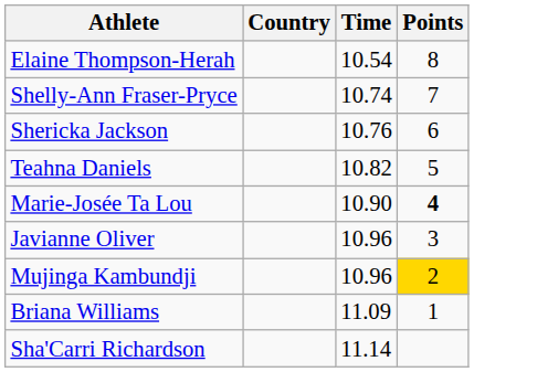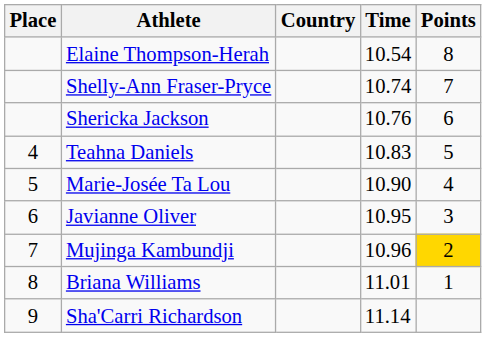+ column: Place | 4 | 5 | 6 | 7 | 8 | 9
Teahna Daniels | Time: 10.82 -> 10.83
Marie-Josée Ta Lou | Points: bold -> normal
Javianne Oliver | Time: 10.96 -> 10.95
Briana Williams | Time: 11.09 -> 11.01
